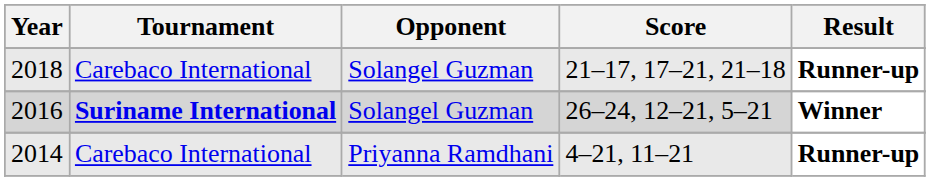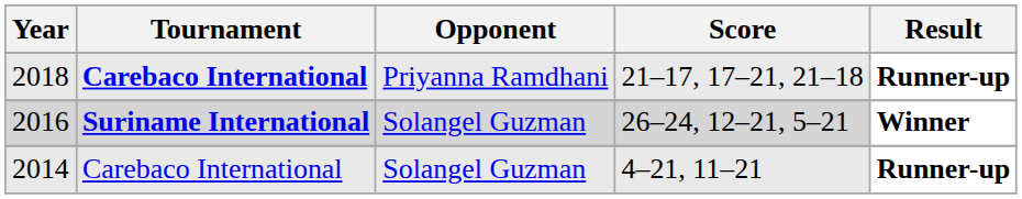2018 | Tournament: normal -> bold
2018 | Opponent: Solangel Guzman -> Priyanna Ramdhani
2014 | Opponent: Priyanna Ramdhani -> Solangel Guzman
